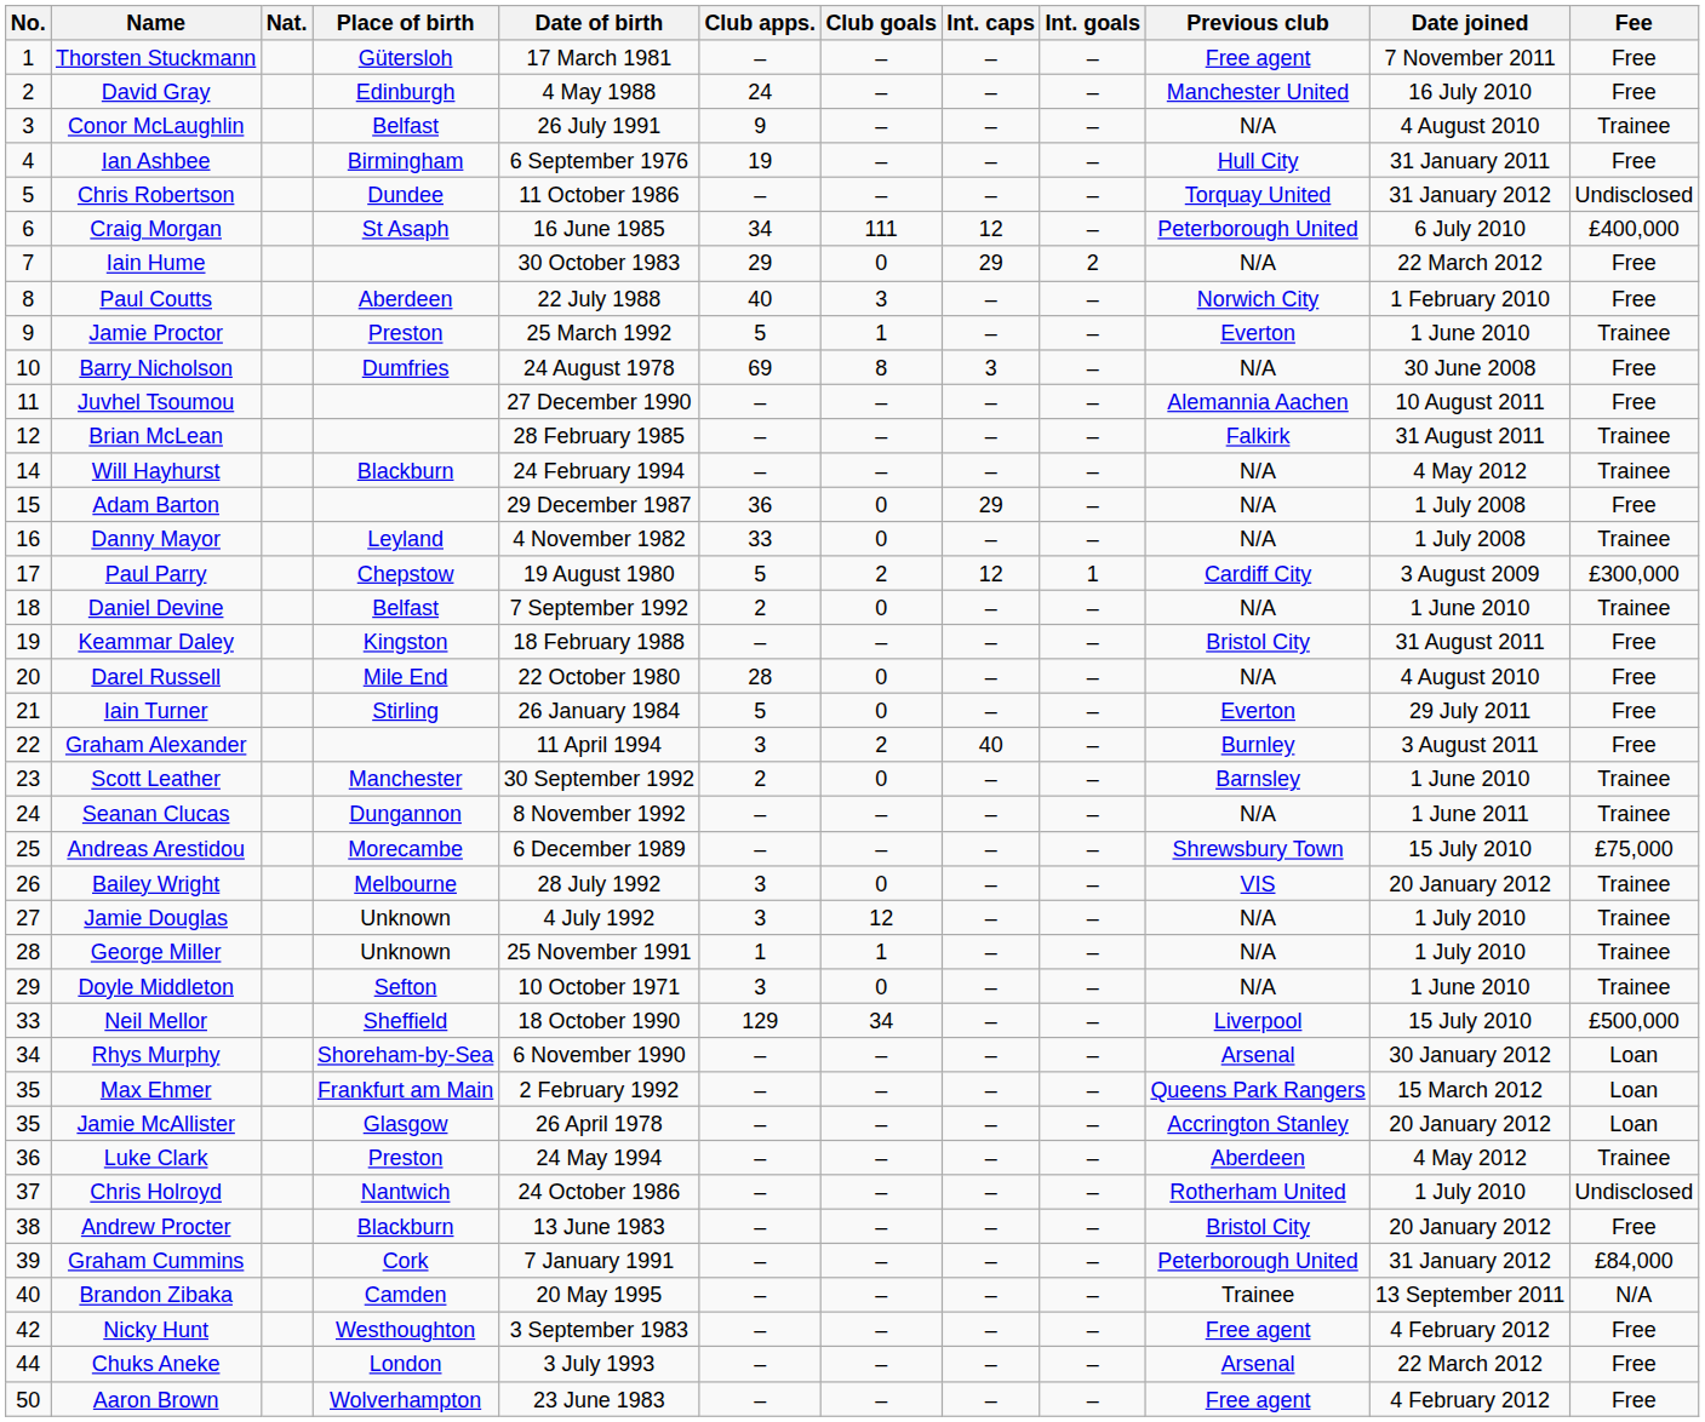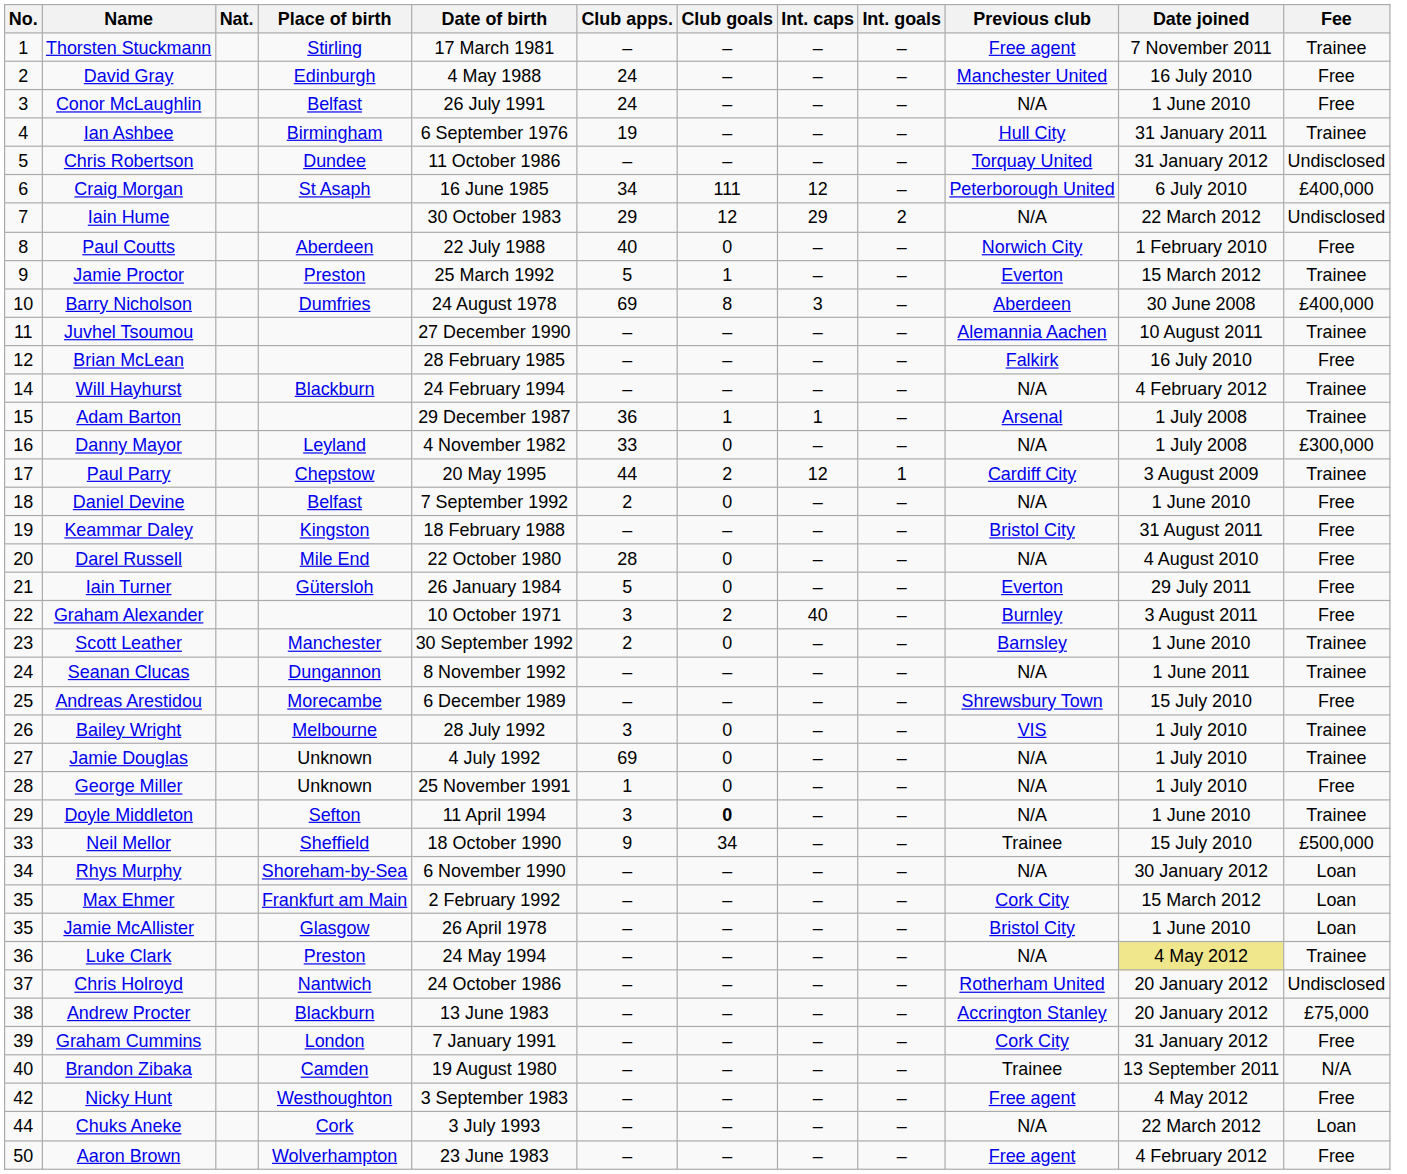Thorsten Stuckmann | Place of birth: Gütersloh -> Stirling
Thorsten Stuckmann | Fee: Free -> Trainee
Conor McLaughlin | Club apps.: 9 -> 24
Conor McLaughlin | Date joined: 4 August 2010 -> 1 June 2010
Conor McLaughlin | Fee: Trainee -> Free
Ian Ashbee | Fee: Free -> Trainee
Iain Hume | Club goals: 0 -> 12
Iain Hume | Fee: Free -> Undisclosed
Paul Coutts | Club goals: 3 -> 0
Jamie Proctor | Date joined: 1 June 2010 -> 15 March 2012
Barry Nicholson | Previous club: N/A -> Aberdeen
Barry Nicholson | Fee: Free -> £400,000
Juvhel Tsoumou | Fee: Free -> Trainee
Brian McLean | Date joined: 31 August 2011 -> 16 July 2010
Brian McLean | Fee: Trainee -> Free
Will Hayhurst | Date joined: 4 May 2012 -> 4 February 2012
Adam Barton | Club goals: 0 -> 1
Adam Barton | Int. caps: 29 -> 1
Adam Barton | Previous club: N/A -> Arsenal
Adam Barton | Fee: Free -> Trainee
Danny Mayor | Fee: Trainee -> £300,000
Paul Parry | Date of birth: 19 August 1980 -> 20 May 1995
Paul Parry | Club apps.: 5 -> 44
Paul Parry | Fee: £300,000 -> Trainee
Daniel Devine | Fee: Trainee -> Free
Iain Turner | Place of birth: Stirling -> Gütersloh
Graham Alexander | Date of birth: 11 April 1994 -> 10 October 1971
Andreas Arestidou | Fee: £75,000 -> Free
Bailey Wright | Date joined: 20 January 2012 -> 1 July 2010
Jamie Douglas | Club apps.: 3 -> 69
Jamie Douglas | Club goals: 12 -> 0
George Miller | Club goals: 1 -> 0
George Miller | Fee: Trainee -> Free
Doyle Middleton | Date of birth: 10 October 1971 -> 11 April 1994
Doyle Middleton | Club goals: normal -> bold
Neil Mellor | Club apps.: 129 -> 9
Neil Mellor | Previous club: Liverpool -> Trainee
Rhys Murphy | Previous club: Arsenal -> N/A
Max Ehmer | Previous club: Queens Park Rangers -> Cork City
Jamie McAllister | Previous club: Accrington Stanley -> Bristol City
Jamie McAllister | Date joined: 20 January 2012 -> 1 June 2010
Luke Clark | Previous club: Aberdeen -> N/A
Luke Clark | Date joined: no background -> khaki background
Chris Holroyd | Date joined: 1 July 2010 -> 20 January 2012
Andrew Procter | Previous club: Bristol City -> Accrington Stanley
Andrew Procter | Fee: Free -> £75,000
Graham Cummins | Place of birth: Cork -> London
Graham Cummins | Previous club: Peterborough United -> Cork City
Graham Cummins | Fee: £84,000 -> Free
Brandon Zibaka | Date of birth: 20 May 1995 -> 19 August 1980
Nicky Hunt | Date joined: 4 February 2012 -> 4 May 2012
Chuks Aneke | Place of birth: London -> Cork
Chuks Aneke | Previous club: Arsenal -> N/A
Chuks Aneke | Fee: Free -> Loan
